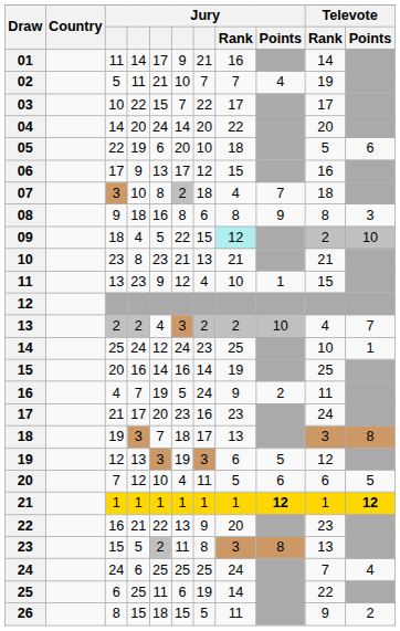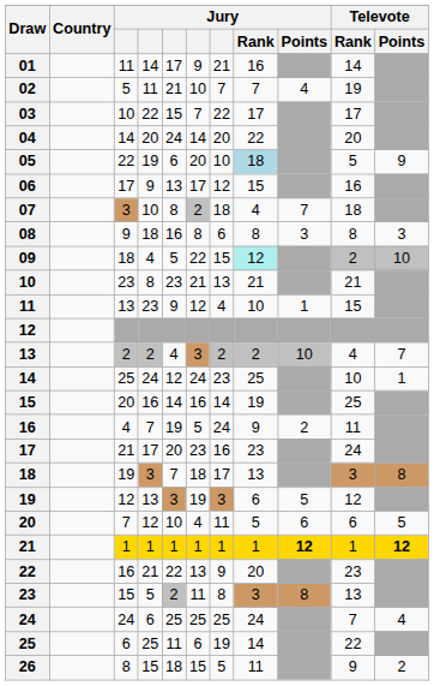05 | Jury / Rank: no background -> lightblue background
05 | Televote / Points: 6 -> 9
08 | Jury / Points: 9 -> 3
